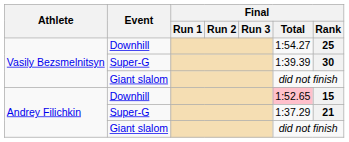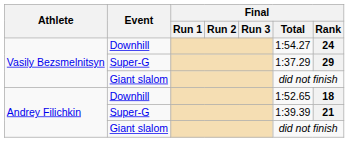Vasily Bezsmelnitsyn / Downhill | Final / Rank: 25 -> 24
Vasily Bezsmelnitsyn / Super-G | Final / Total: 1:39.39 -> 1:37.29
Vasily Bezsmelnitsyn / Super-G | Final / Rank: 30 -> 29
Andrey Filichkin / Downhill | Final / Total: pink background -> no background
Andrey Filichkin / Downhill | Final / Rank: 15 -> 18
Andrey Filichkin / Super-G | Final / Total: 1:37.29 -> 1:39.39
